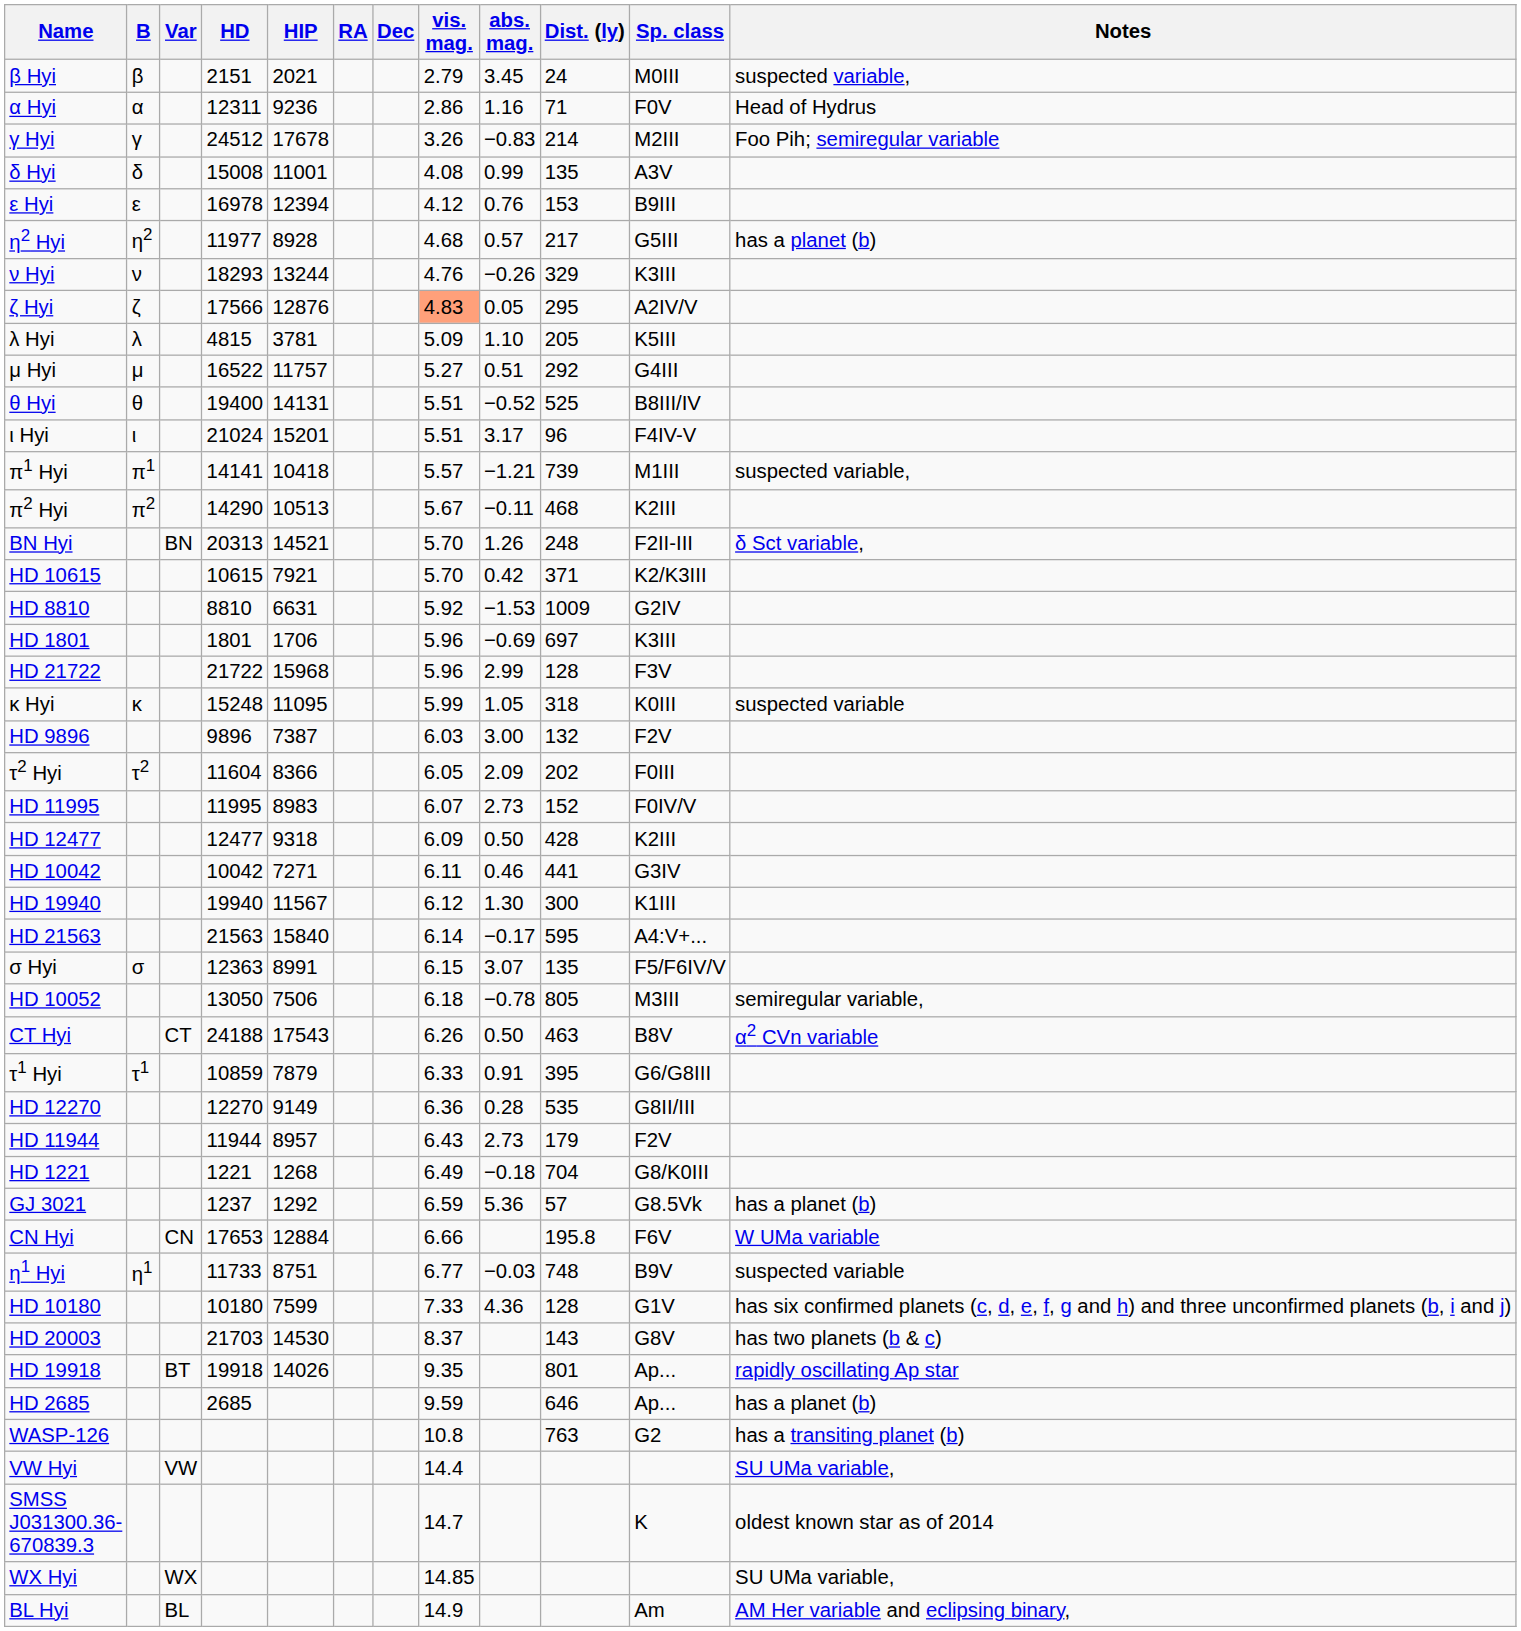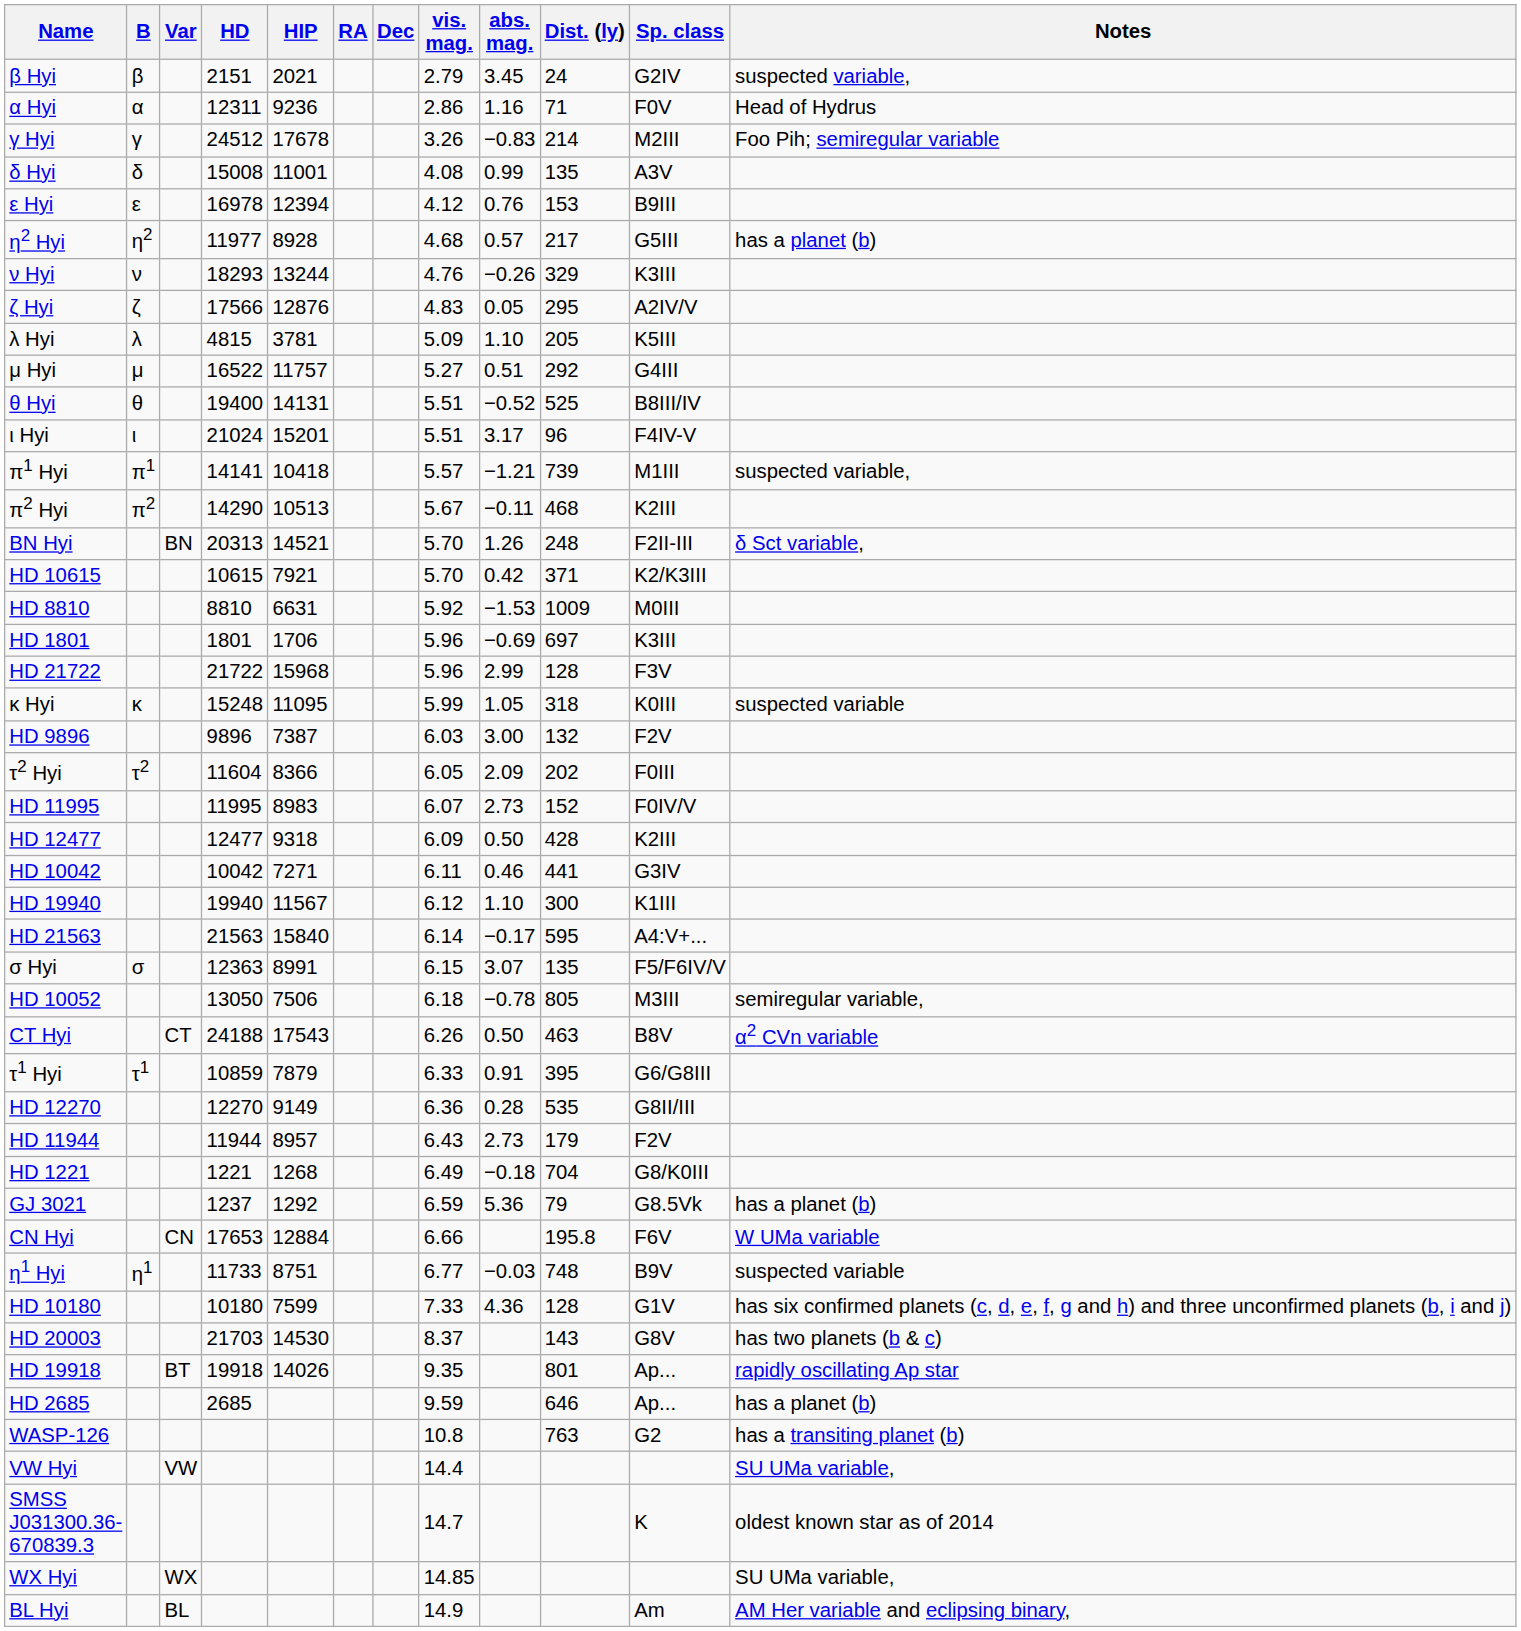β Hyi | Sp. class: M0III -> G2IV
ζ Hyi | vis. mag.: lightsalmon background -> no background
HD 8810 | Sp. class: G2IV -> M0III
HD 19940 | abs. mag.: 1.30 -> 1.10
GJ 3021 | Dist. (ly): 57 -> 79
